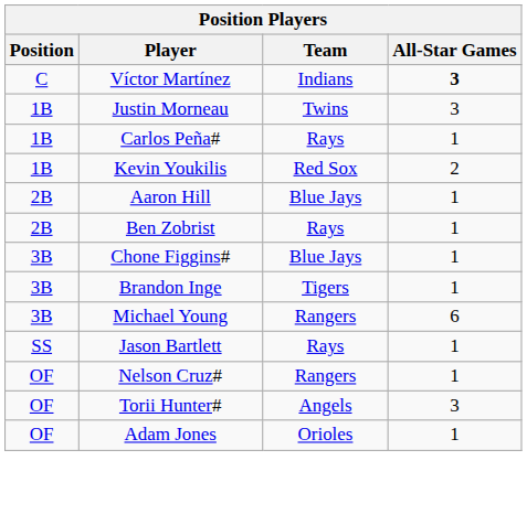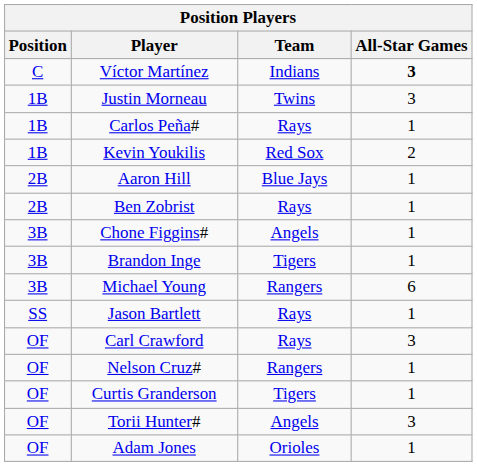Chone Figgins# | Team: Blue Jays -> Angels
+ row: OF | Carl Crawford | Rays | 3
+ row: OF | Curtis Granderson | Tigers | 1
